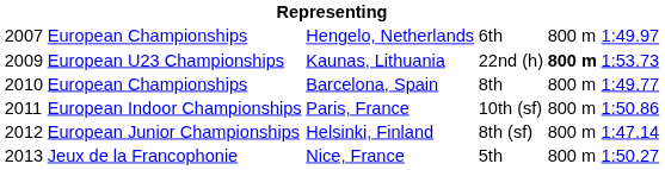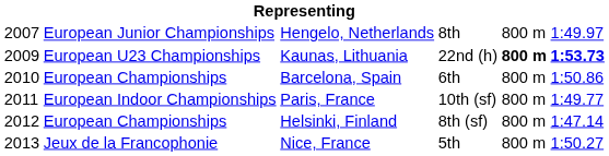Hengelo, Netherlands | column 2: European Championships -> European Junior Championships
Hengelo, Netherlands | column 4: 6th -> 8th
Kaunas, Lithuania | column 6: normal -> bold
Barcelona, Spain | column 4: 8th -> 6th
Barcelona, Spain | column 6: 1:49.77 -> 1:50.86
Paris, France | column 6: 1:50.86 -> 1:49.77
Helsinki, Finland | column 2: European Junior Championships -> European Championships
